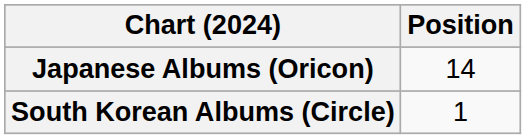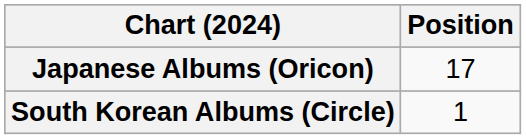Japanese Albums (Oricon) | Position: 14 -> 17
